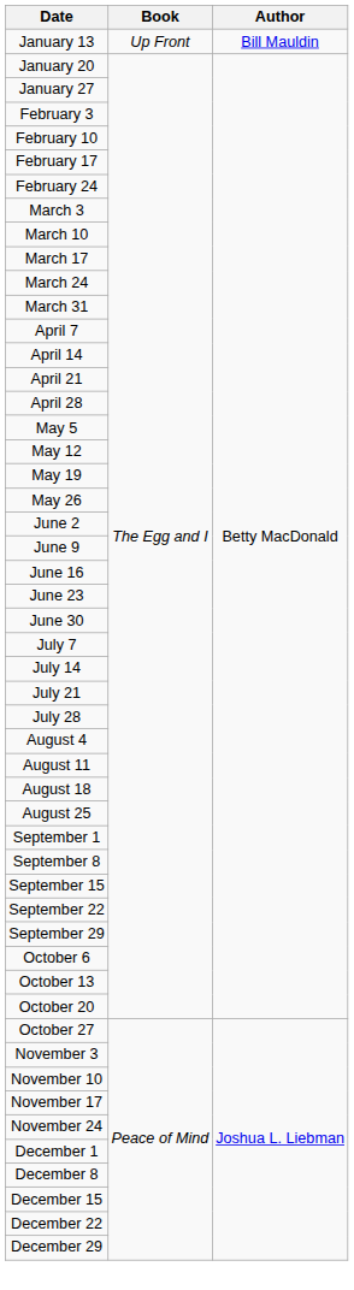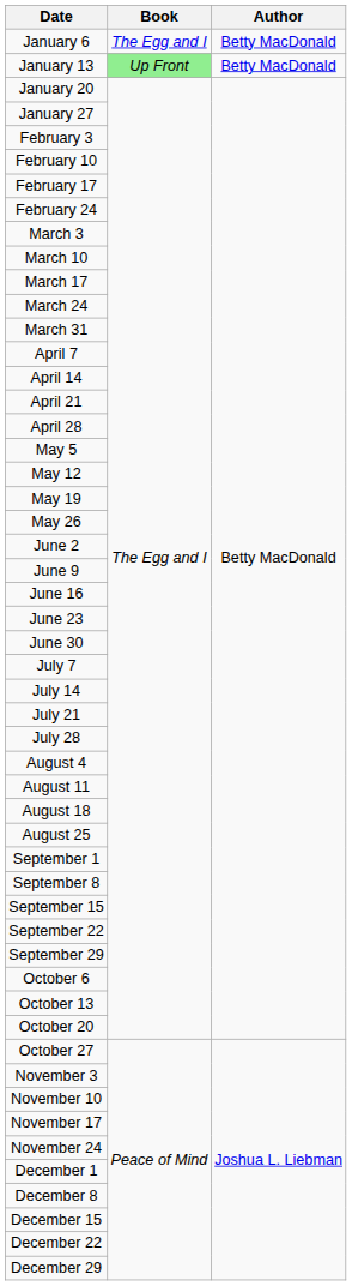+ row: January 6 | The Egg and I | Betty MacDonald
January 13 | Book: no background -> lightgreen background
January 13 | Author: Bill Mauldin -> Betty MacDonald
